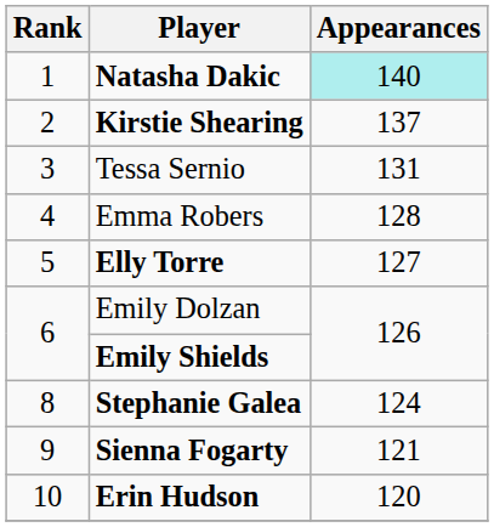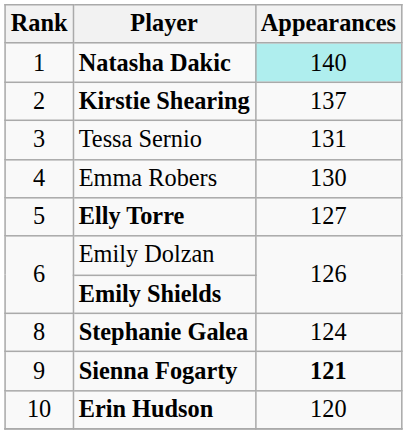Emma Robers | Appearances: 128 -> 130
Sienna Fogarty | Appearances: normal -> bold
